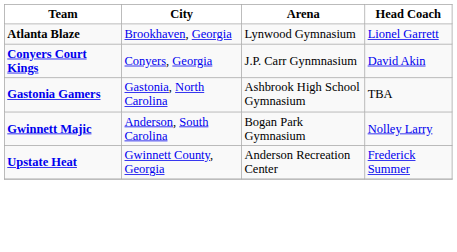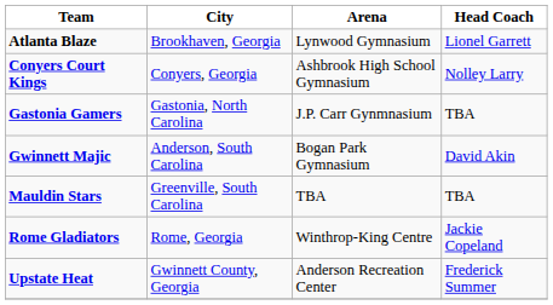Conyers Court Kings | Arena: J.P. Carr Gynmnasium -> Ashbrook High School Gymnasium
Conyers Court Kings | Head Coach: David Akin -> Nolley Larry
Gastonia Gamers | Arena: Ashbrook High School Gymnasium -> J.P. Carr Gynmnasium
Gwinnett Majic | Head Coach: Nolley Larry -> David Akin
+ row: Mauldin Stars | Greenville, South Carolina | TBA | TBA
+ row: Rome Gladiators | Rome, Georgia | Winthrop-King Centre | Jackie Copeland
